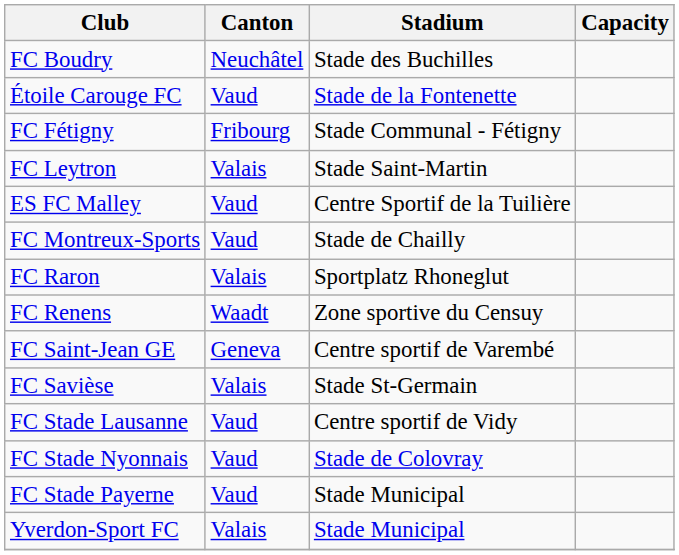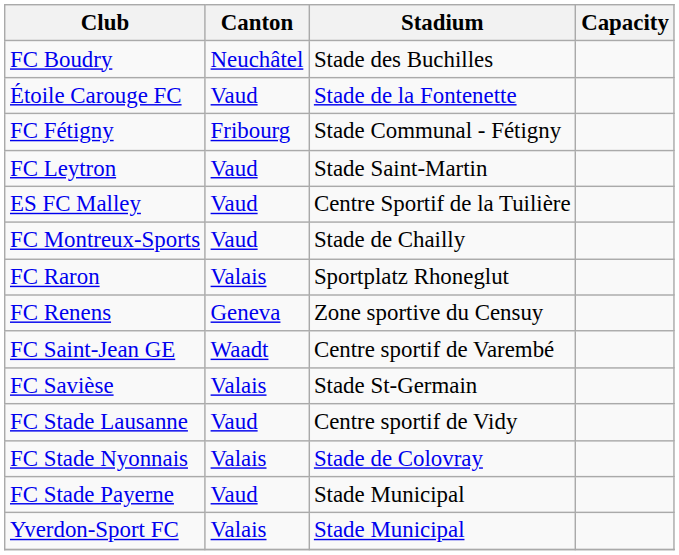FC Leytron | Canton: Valais -> Vaud
FC Renens | Canton: Waadt -> Geneva
FC Saint-Jean GE | Canton: Geneva -> Waadt
FC Stade Nyonnais | Canton: Vaud -> Valais
